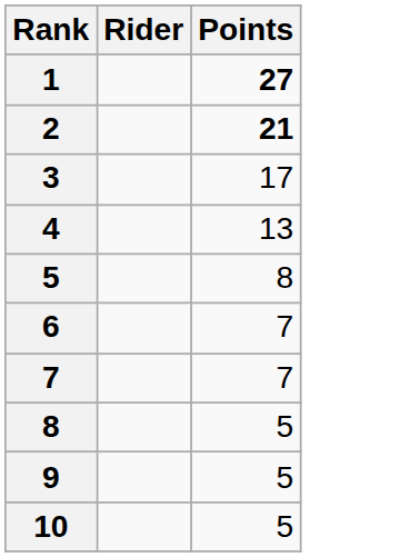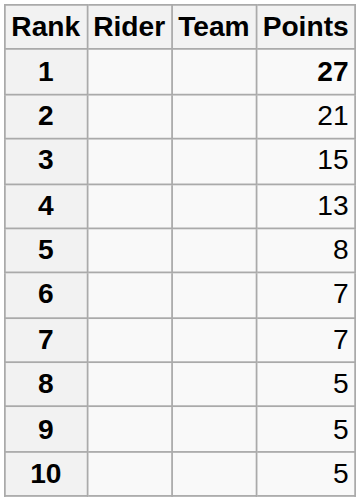+ column: Team
2 | Points: bold -> normal
3 | Points: 17 -> 15
